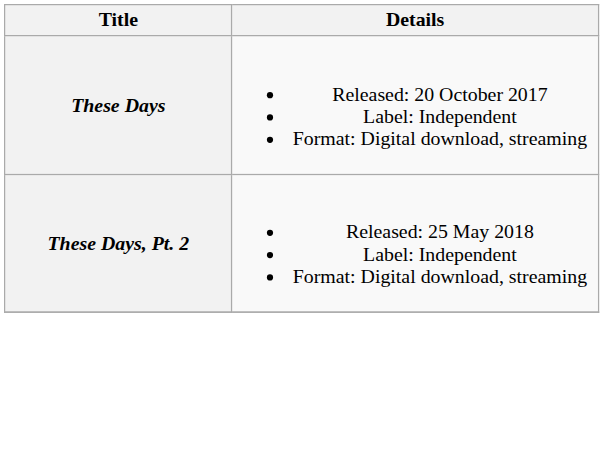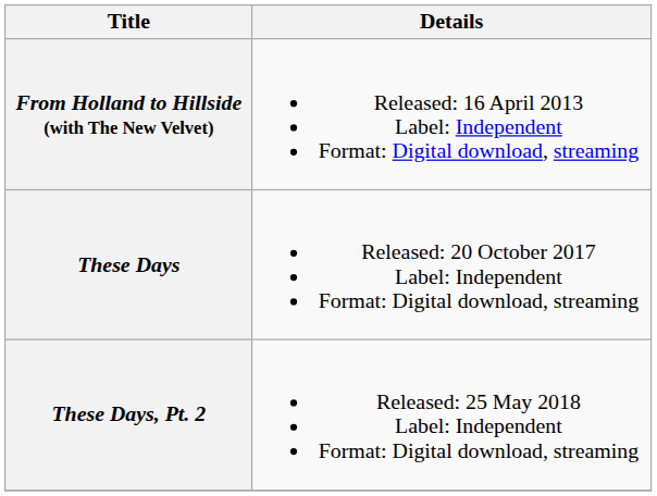+ row: From Holland to Hillside (with The New Velvet) | Released: 16 April 2013 Label: Independent Format: Digital download, streaming
